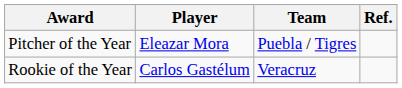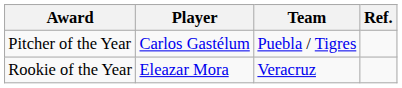Pitcher of the Year | Player: Eleazar Mora -> Carlos Gastélum
Rookie of the Year | Player: Carlos Gastélum -> Eleazar Mora
